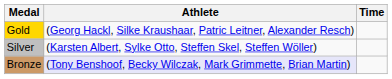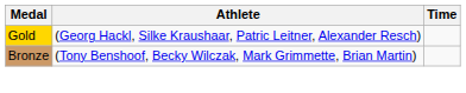- row: Silver | (Karsten Albert, Sylke Otto, Steffen Skel, Steffen Wöller)
Bronze | Athlete: lavender background -> no background
